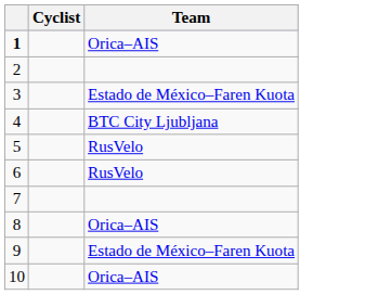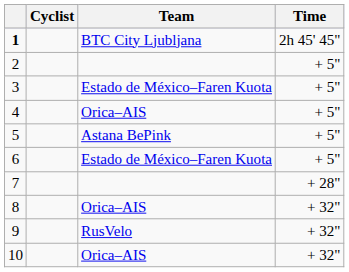+ column: Time | 2h 45' 45" | + 5" | + 5" | + 5" | + 5" | + 5" | + 28" | + 32" | + 32" | + 32"
1 | Team: Orica–AIS -> BTC City Ljubljana
4 | Team: BTC City Ljubljana -> Orica–AIS
5 | Team: RusVelo -> Astana BePink
6 | Team: RusVelo -> Estado de México–Faren Kuota
9 | Team: Estado de México–Faren Kuota -> RusVelo
